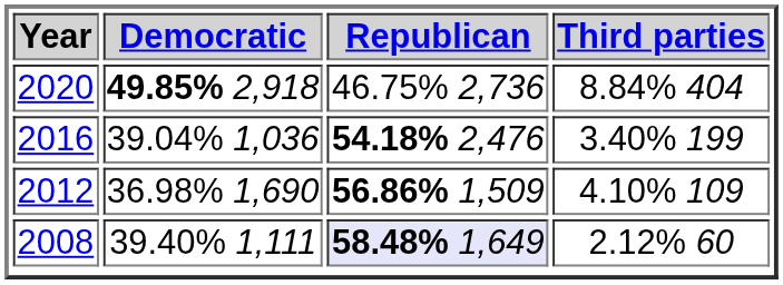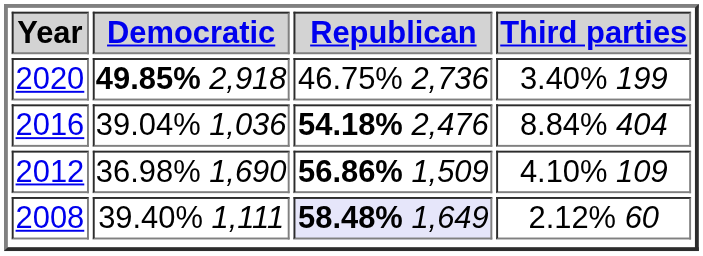2020 | Third parties: 8.84% 404 -> 3.40% 199
2016 | Third parties: 3.40% 199 -> 8.84% 404
